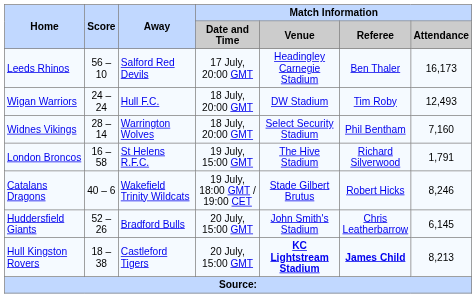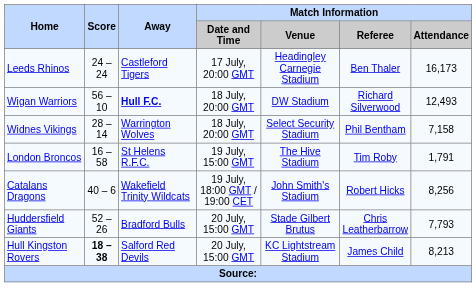Leeds Rhinos | Score: 56 – 10 -> 24 – 24
Leeds Rhinos | Away: Salford Red Devils -> Castleford Tigers
Wigan Warriors | Score: 24 – 24 -> 56 – 10
Wigan Warriors | Away: normal -> bold
Wigan Warriors | Match Information / Referee: Tim Roby -> Richard Silverwood
Widnes Vikings | Match Information / Attendance: 7,160 -> 7,158
London Broncos | Match Information / Referee: Richard Silverwood -> Tim Roby
Catalans Dragons | Match Information / Venue: Stade Gilbert Brutus -> John Smith's Stadium
Catalans Dragons | Match Information / Attendance: 8,246 -> 8,256
Huddersfield Giants | Match Information / Venue: John Smith's Stadium -> Stade Gilbert Brutus
Huddersfield Giants | Match Information / Attendance: 6,145 -> 7,793
Hull Kingston Rovers | Score: normal -> bold
Hull Kingston Rovers | Away: Castleford Tigers -> Salford Red Devils
Hull Kingston Rovers | Match Information / Venue: bold -> normal
Hull Kingston Rovers | Match Information / Referee: bold -> normal
